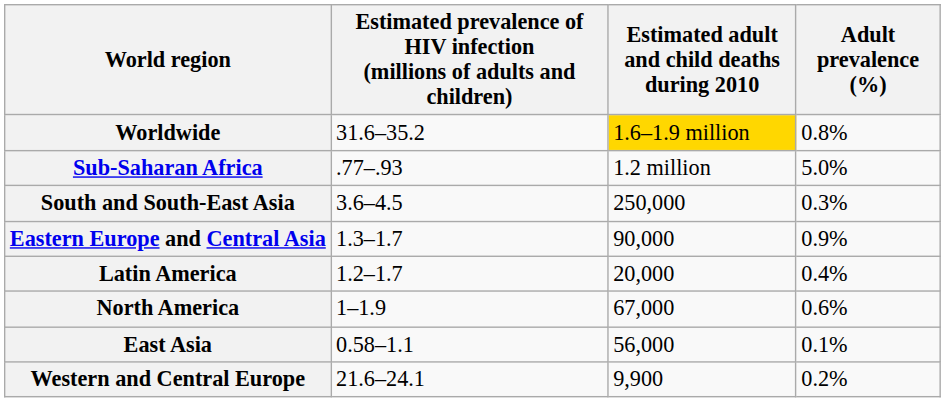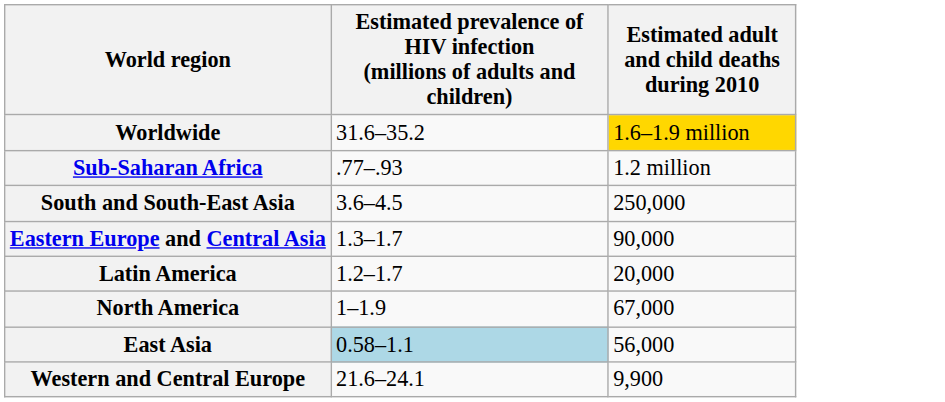- column: Adult prevalence (%) | 0.8% | 5.0% | 0.3% | 0.9% | 0.4% | 0.6% | 0.1% | 0.2%
East Asia | column 2: no background -> lightblue background
